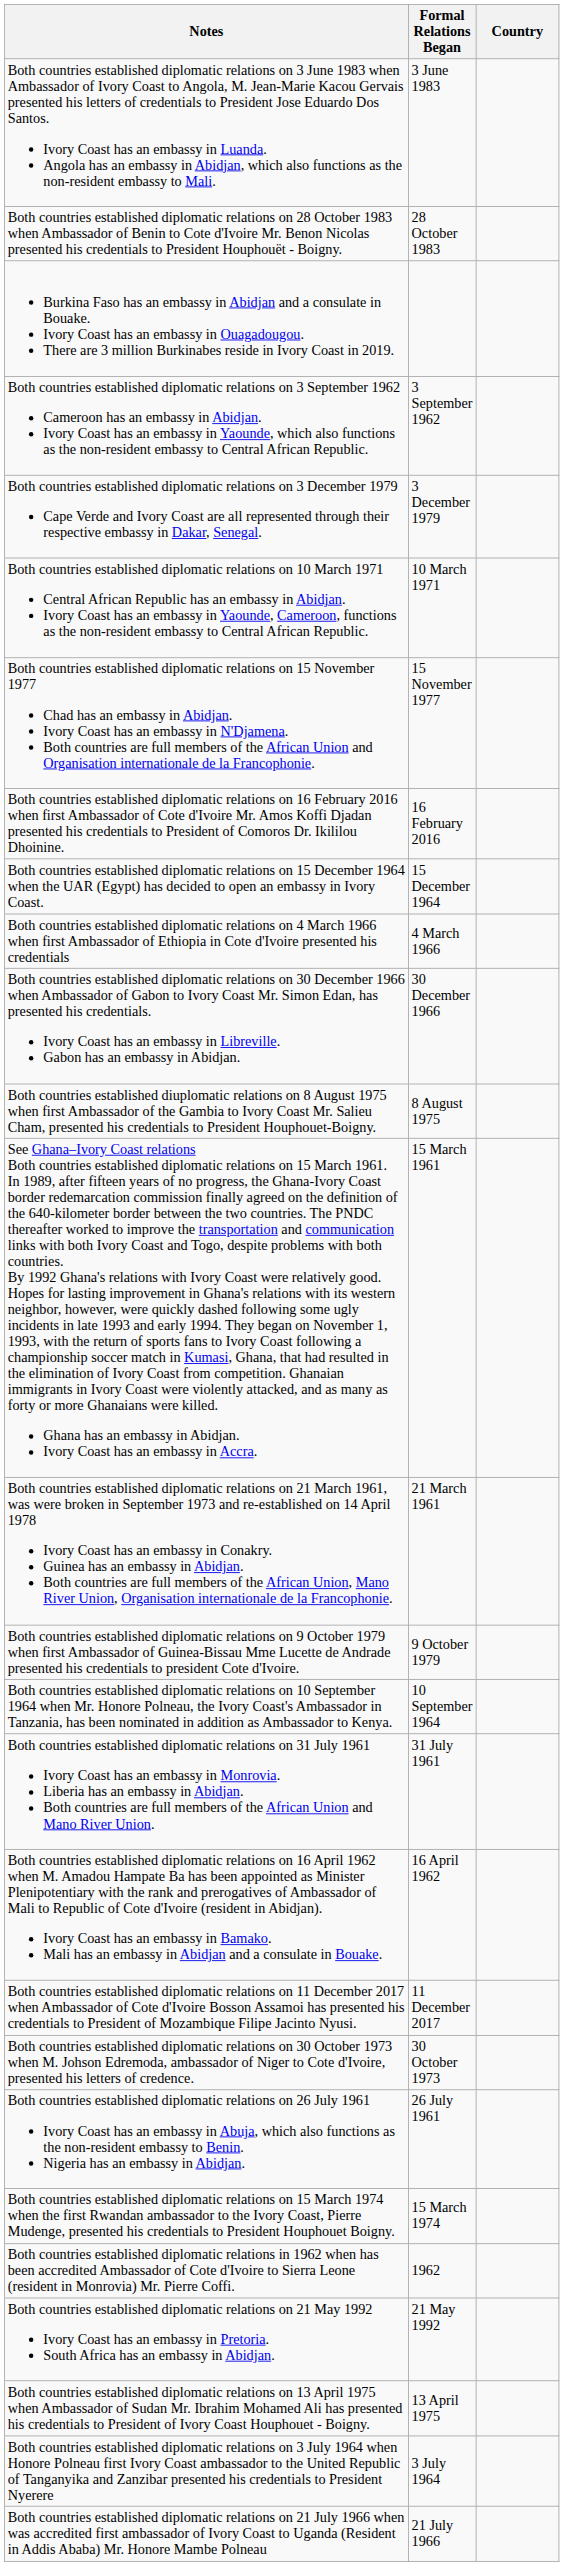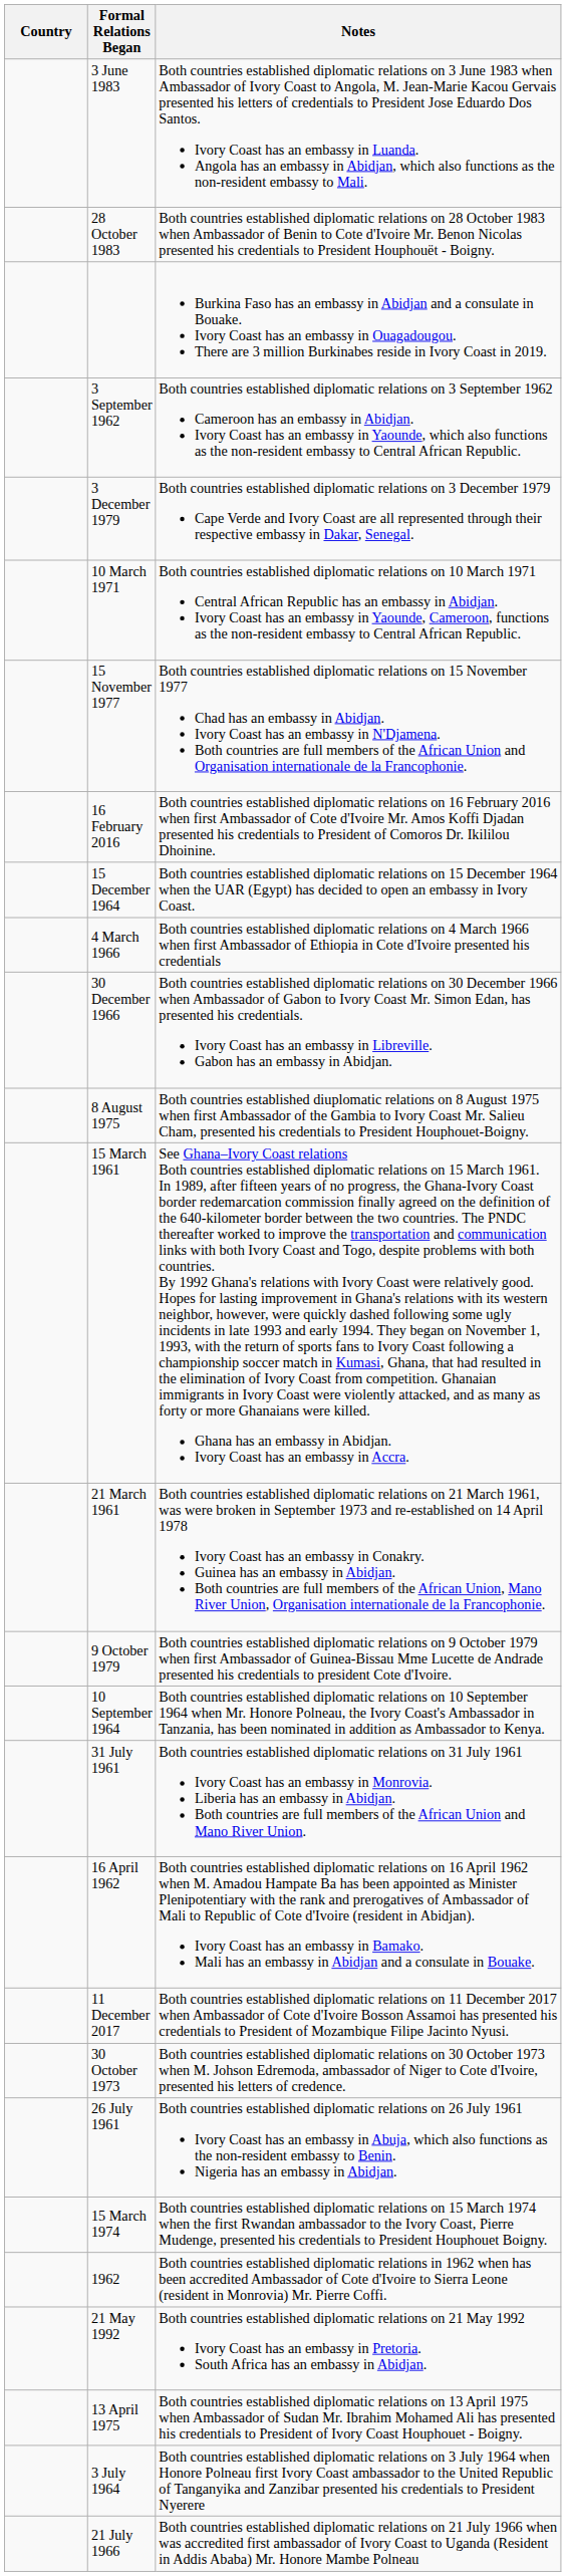columns swapped: Country <-> Notes
